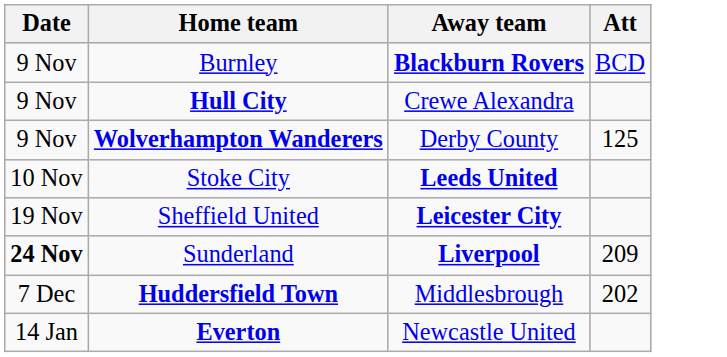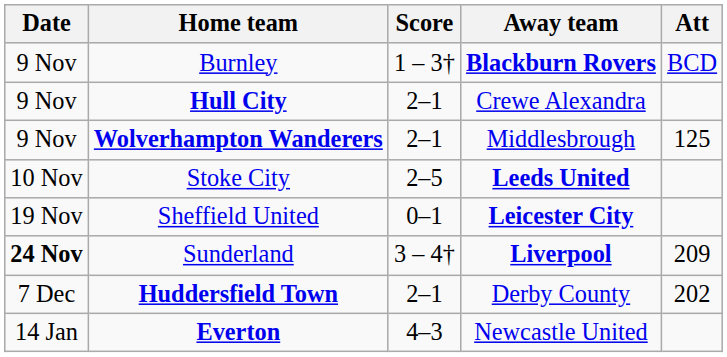+ column: Score | 1 – 3† | 2–1 | 2–1 | 2–5 | 0–1 | 3 – 4† | 2–1 | 4–3
Wolverhampton Wanderers | Away team: Derby County -> Middlesbrough
Huddersfield Town | Away team: Middlesbrough -> Derby County
